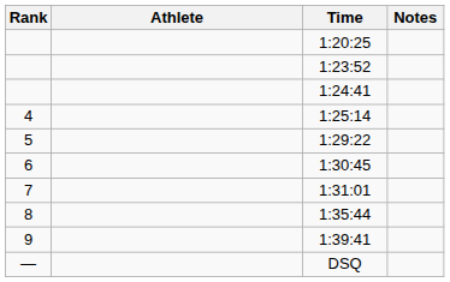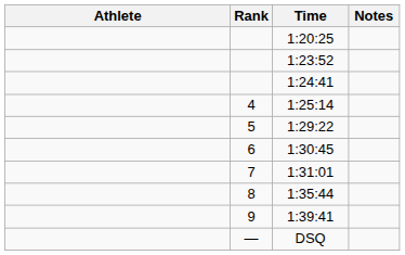columns swapped: Rank <-> Athlete
